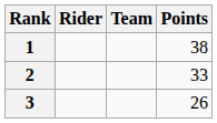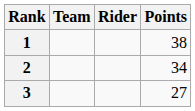columns swapped: Rider <-> Team
2 | Points: 33 -> 34
3 | Points: 26 -> 27
